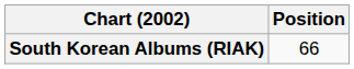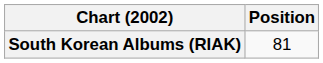South Korean Albums (RIAK) | Position: 66 -> 81
